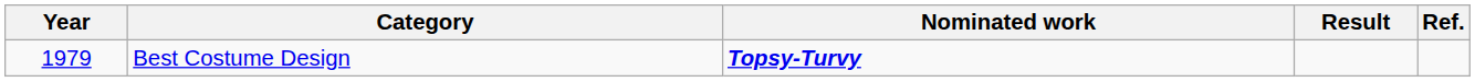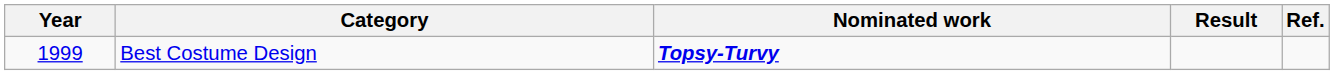Best Costume Design | Year: 1979 -> 1999
